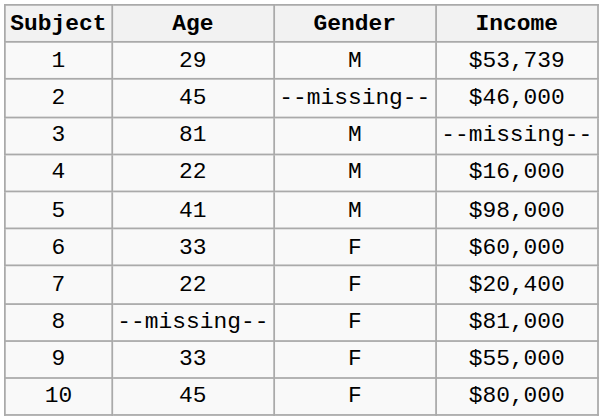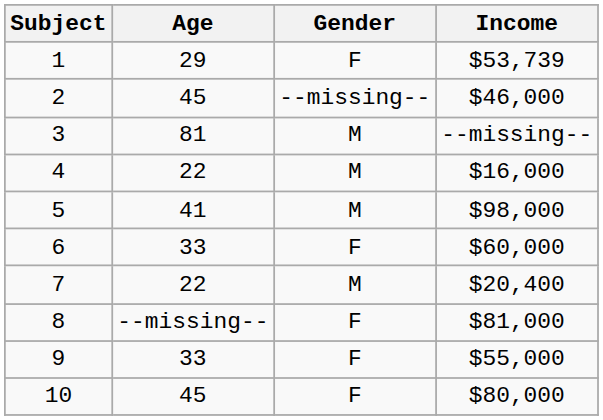1 | Gender: M -> F
7 | Gender: F -> M
